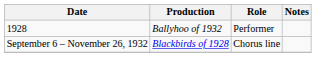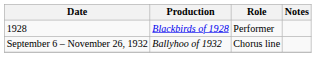1928 | Production: Ballyhoo of 1932 -> Blackbirds of 1928
September 6 – November 26, 1932 | Production: Blackbirds of 1928 -> Ballyhoo of 1932
